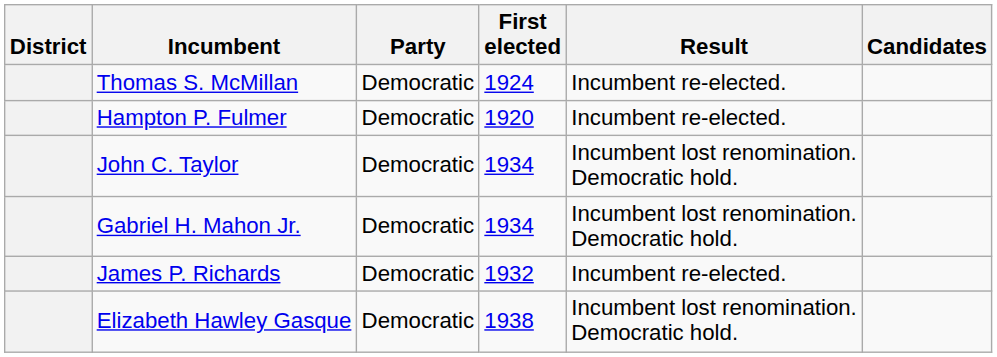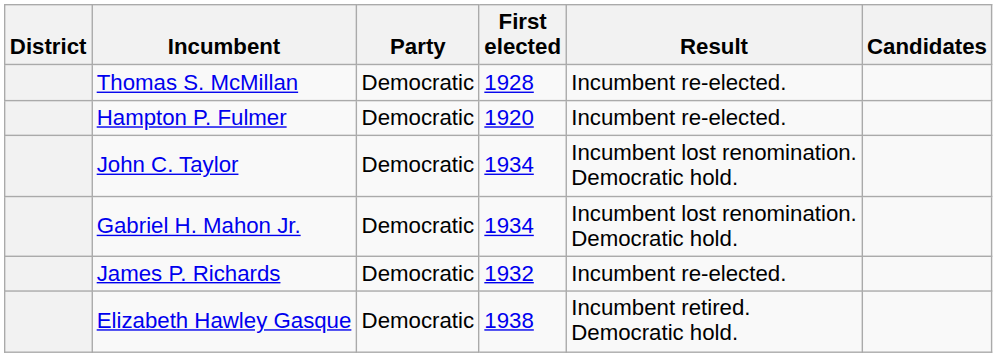Thomas S. McMillan | First elected: 1924 -> 1928
Elizabeth Hawley Gasque | Result: Incumbent lost renomination. Democratic hold. -> Incumbent retired. Democratic hold.
